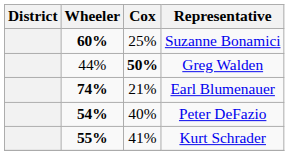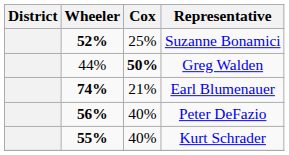Suzanne Bonamici | Wheeler: 60% -> 52%
Peter DeFazio | Wheeler: 54% -> 56%
Kurt Schrader | Cox: 41% -> 40%
